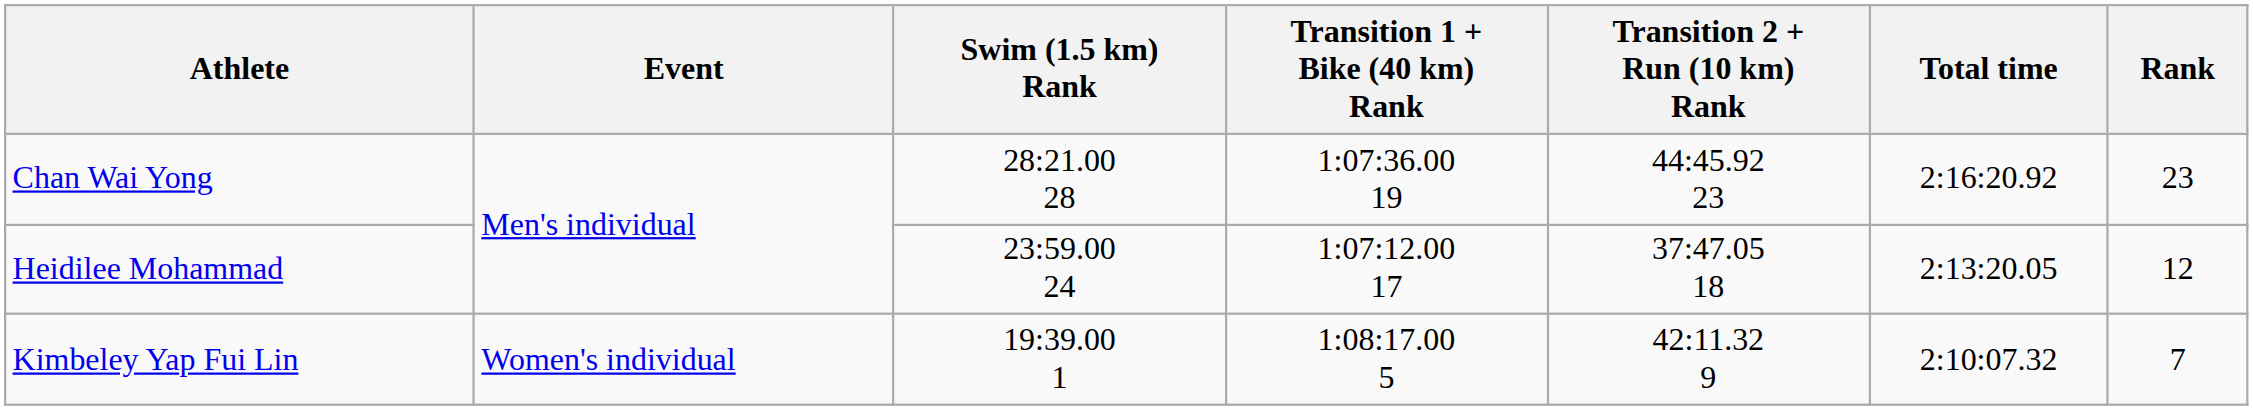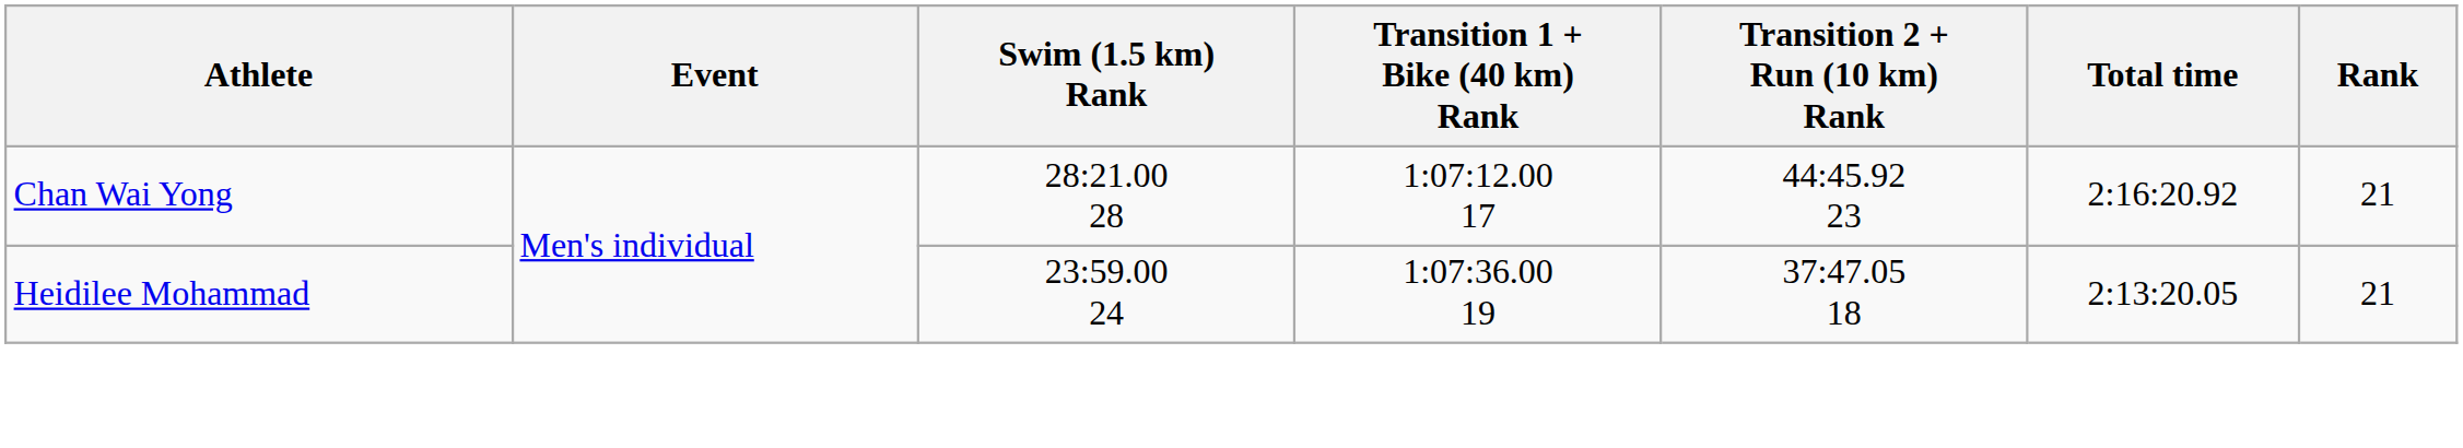Chan Wai Yong | Transition 1 + Bike (40 km) Rank: 1:07:36.00 19 -> 1:07:12.00 17
Chan Wai Yong | Rank: 23 -> 21
Heidilee Mohammad | Transition 1 + Bike (40 km) Rank: 1:07:12.00 17 -> 1:07:36.00 19
Heidilee Mohammad | Rank: 12 -> 21
- row: Kimbeley Yap Fui Lin | Women's individual | 19:39.00 1 | 1:08:17.00 5 | 42:11.32 9 | 2:10:07.32 | 7
